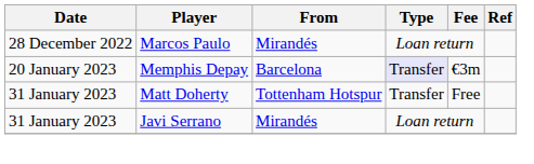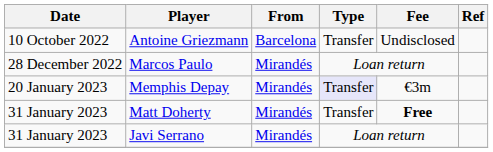+ row: 10 October 2022 | Antoine Griezmann | Barcelona | Transfer | Undisclosed
Memphis Depay | From: Barcelona -> Mirandés
Matt Doherty | From: Tottenham Hotspur -> Mirandés
Matt Doherty | Fee: normal -> bold
